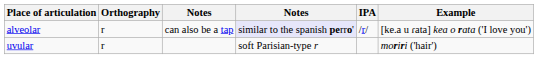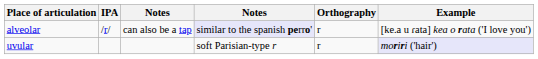columns swapped: IPA <-> Orthography
uvular | Example: no background -> lavender background
